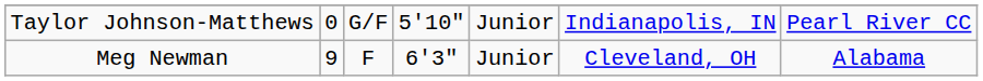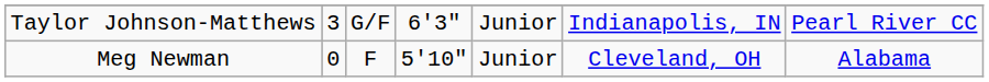Taylor Johnson-Matthews | column 2: 0 -> 3
Taylor Johnson-Matthews | column 4: 5'10" -> 6'3"
Meg Newman | column 2: 9 -> 0
Meg Newman | column 4: 6'3" -> 5'10"
